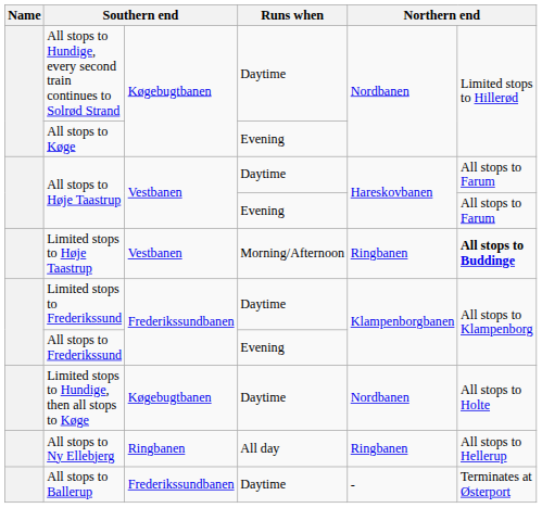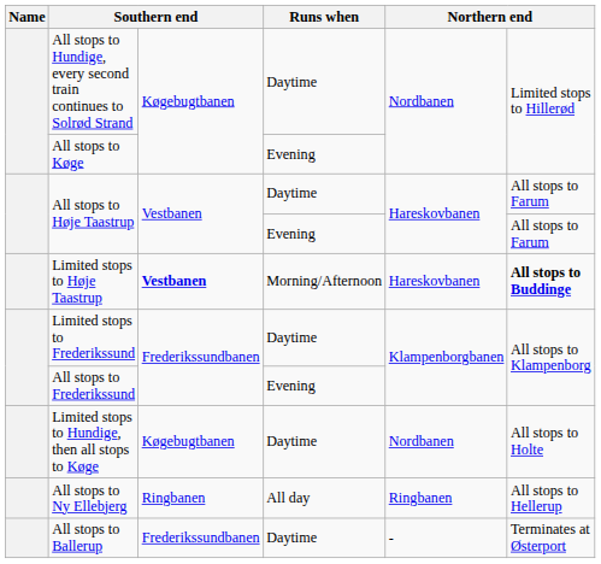Limited stops to Høje Taastrup | column 3: normal -> bold
Limited stops to Høje Taastrup | column 5: Ringbanen -> Hareskovbanen
